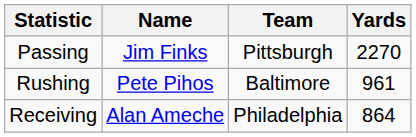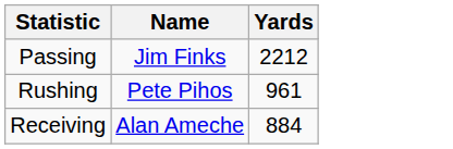- column: Team | Pittsburgh | Baltimore | Philadelphia
Passing | Yards: 2270 -> 2212
Receiving | Yards: 864 -> 884
